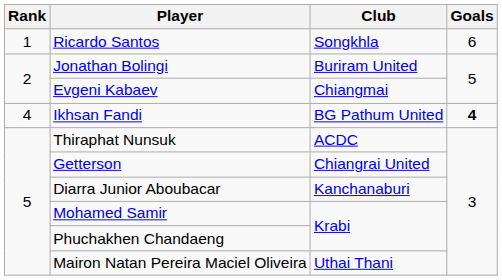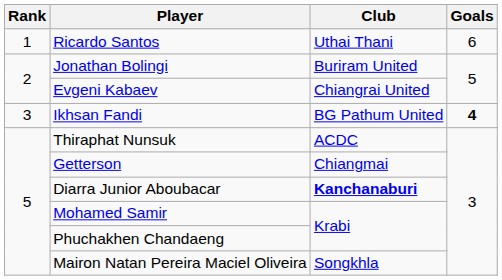Ricardo Santos | Club: Songkhla -> Uthai Thani
Evgeni Kabaev | Club: Chiangmai -> Chiangrai United
Ikhsan Fandi | Rank: 4 -> 3
Getterson | Club: Chiangrai United -> Chiangmai
Diarra Junior Aboubacar | Club: normal -> bold
Mairon Natan Pereira Maciel Oliveira | Club: Uthai Thani -> Songkhla
